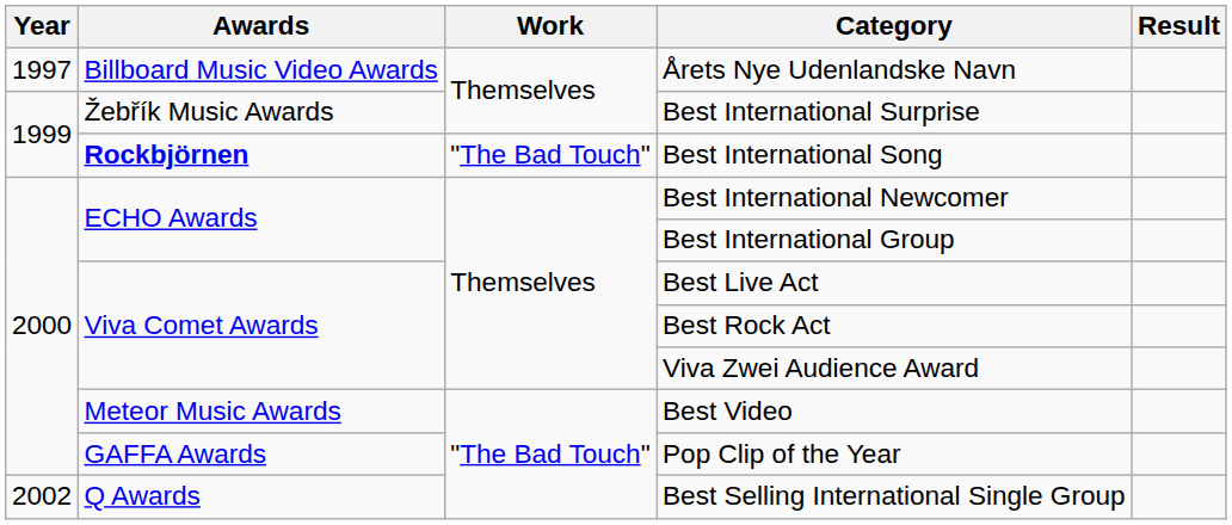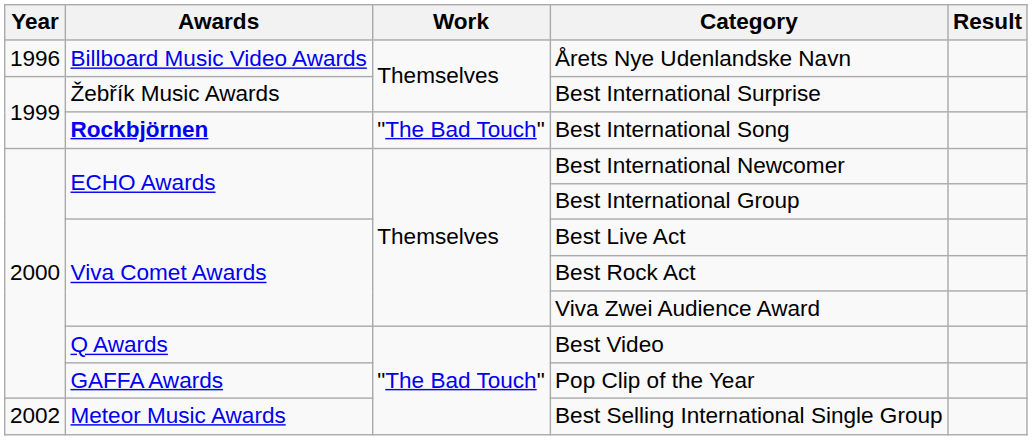Årets Nye Udenlandske Navn | Year: 1997 -> 1996
Best Video | Awards: Meteor Music Awards -> Q Awards
Best Selling International Single Group | Awards: Q Awards -> Meteor Music Awards
